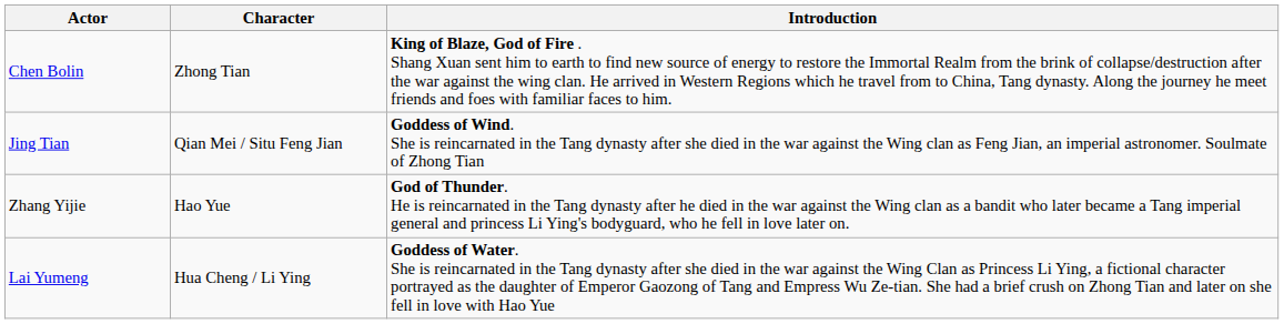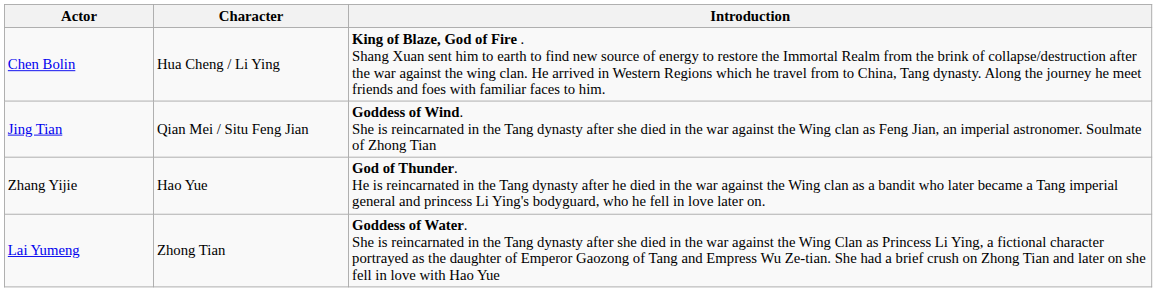Chen Bolin | Character: Zhong Tian -> Hua Cheng / Li Ying
Lai Yumeng | Character: Hua Cheng / Li Ying -> Zhong Tian
